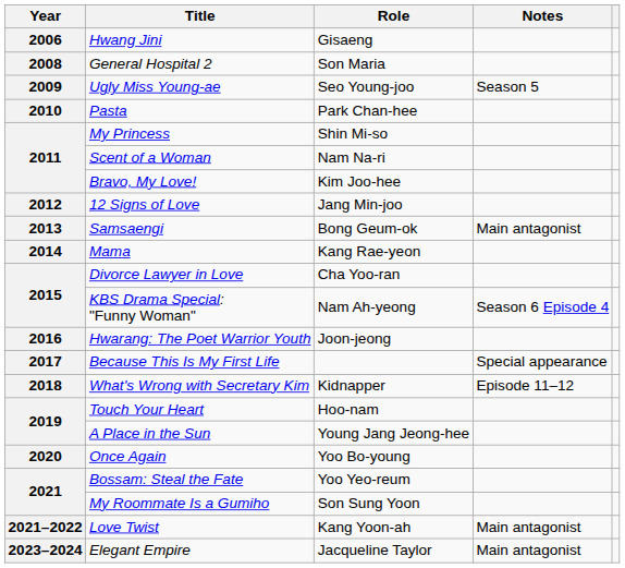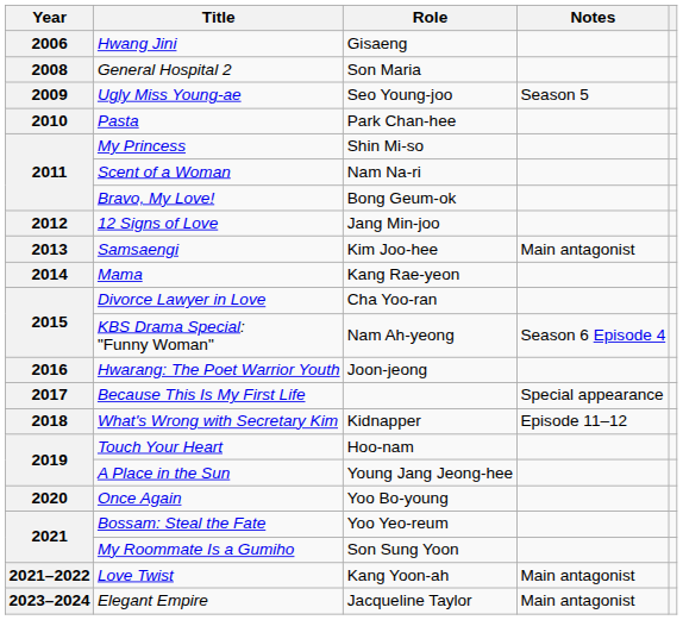Bravo, My Love! | Role: Kim Joo-hee -> Bong Geum-ok
Samsaengi | Role: Bong Geum-ok -> Kim Joo-hee
